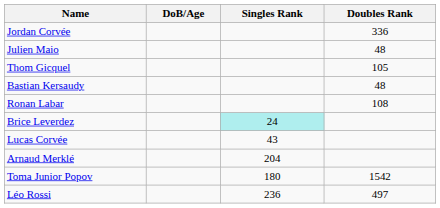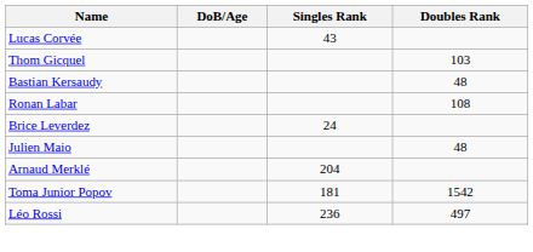- row: Jordan Corvée | 336
rows swapped: Lucas Corvée <-> Julien Maio
Thom Gicquel | Doubles Rank: 105 -> 103
Brice Leverdez | Singles Rank: paleturquoise background -> no background
Toma Junior Popov | Singles Rank: 180 -> 181
